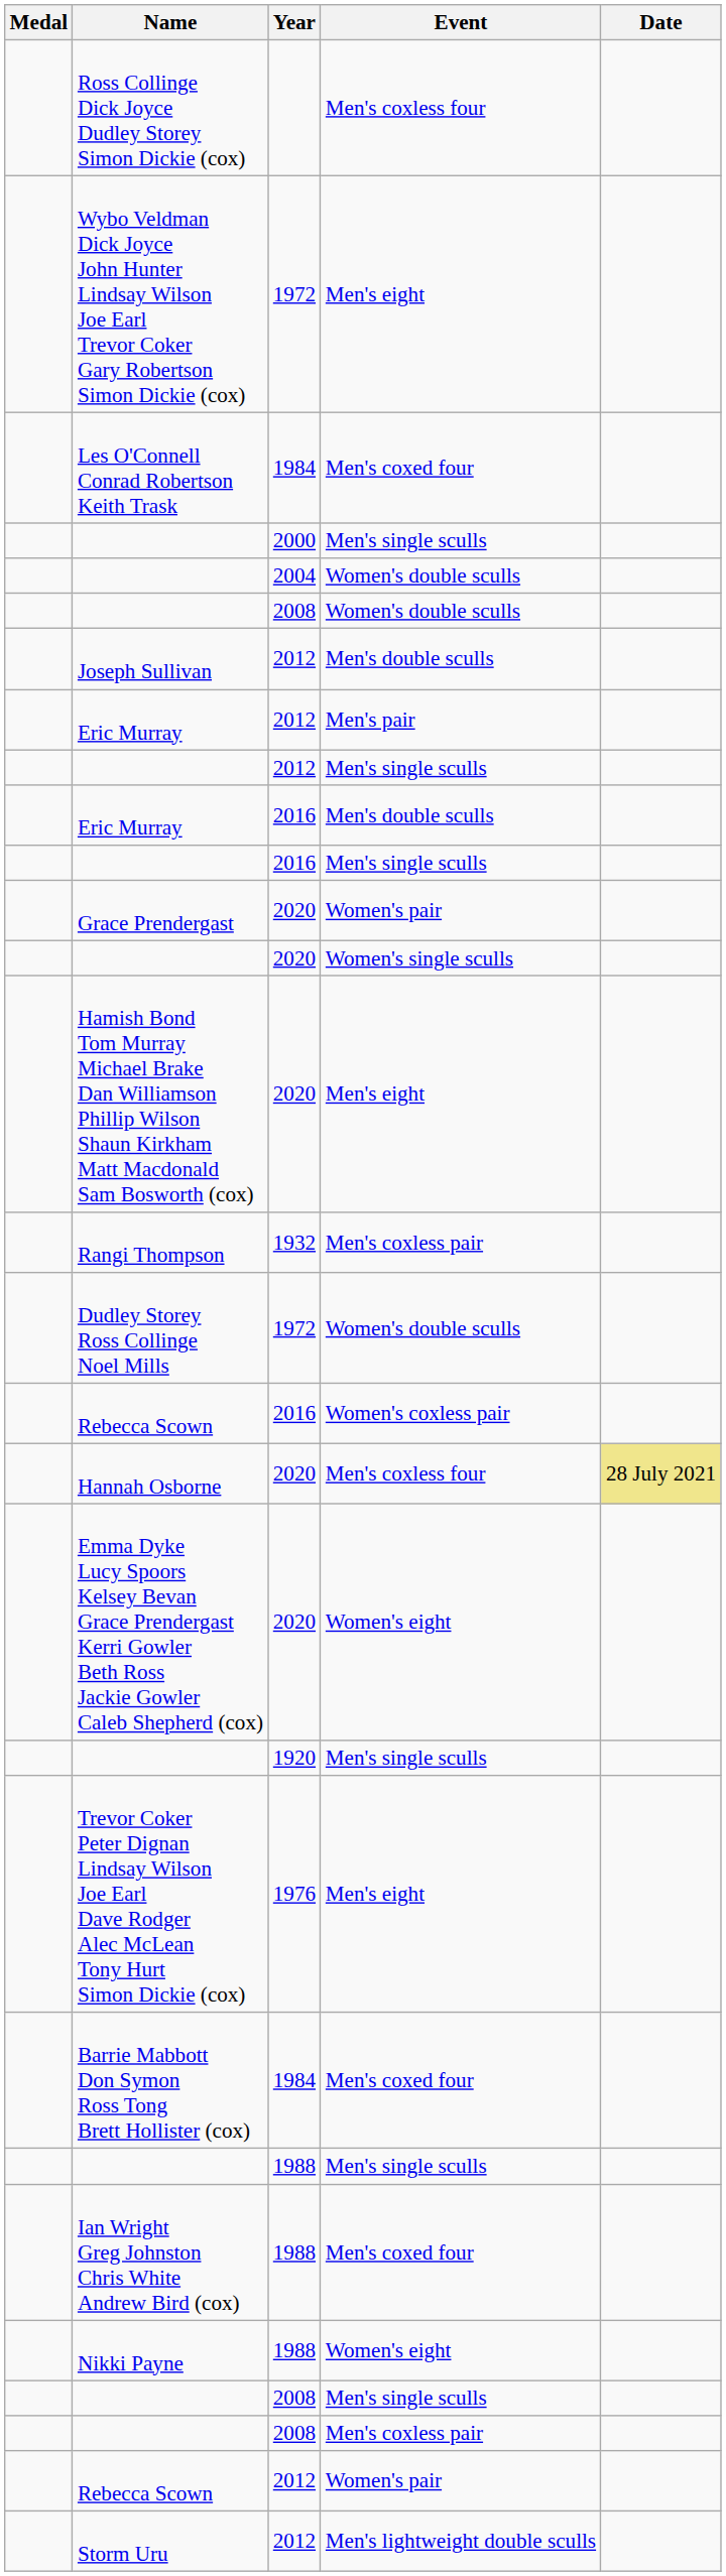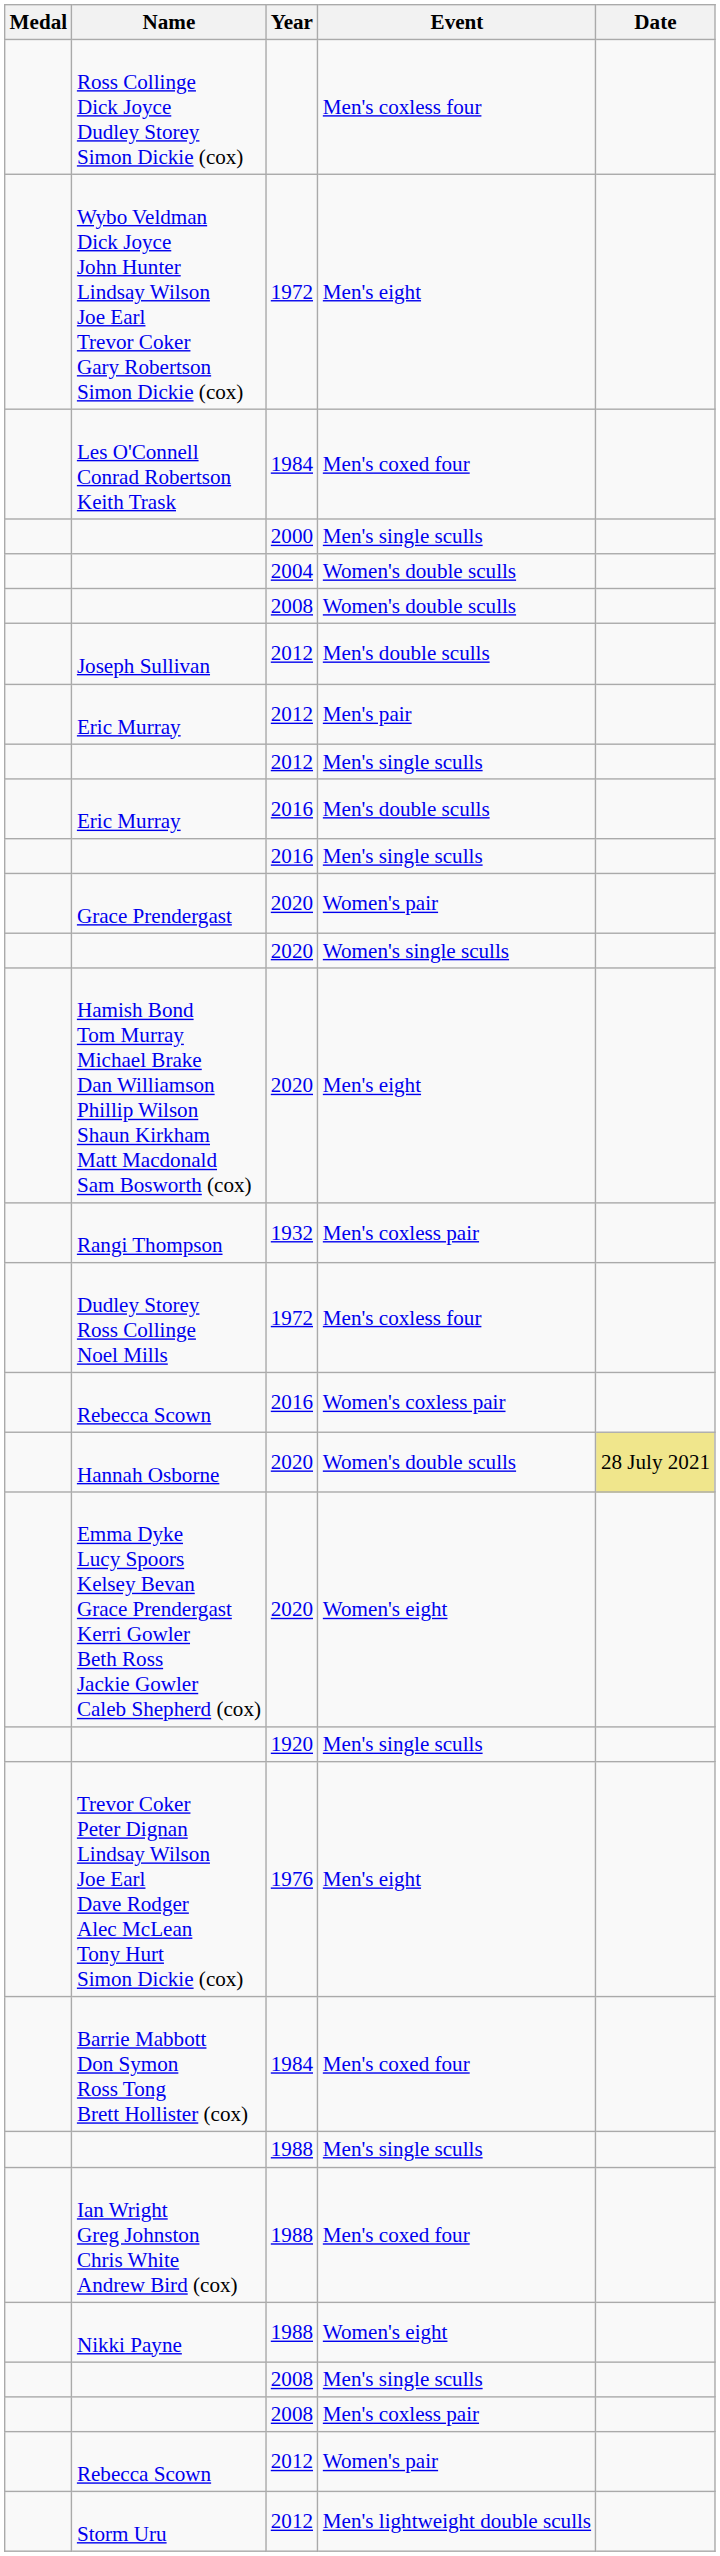Dudley Storey Ross Collinge Noel Mills | Event: Women's double sculls -> Men's coxless four
Hannah Osborne | Event: Men's coxless four -> Women's double sculls
